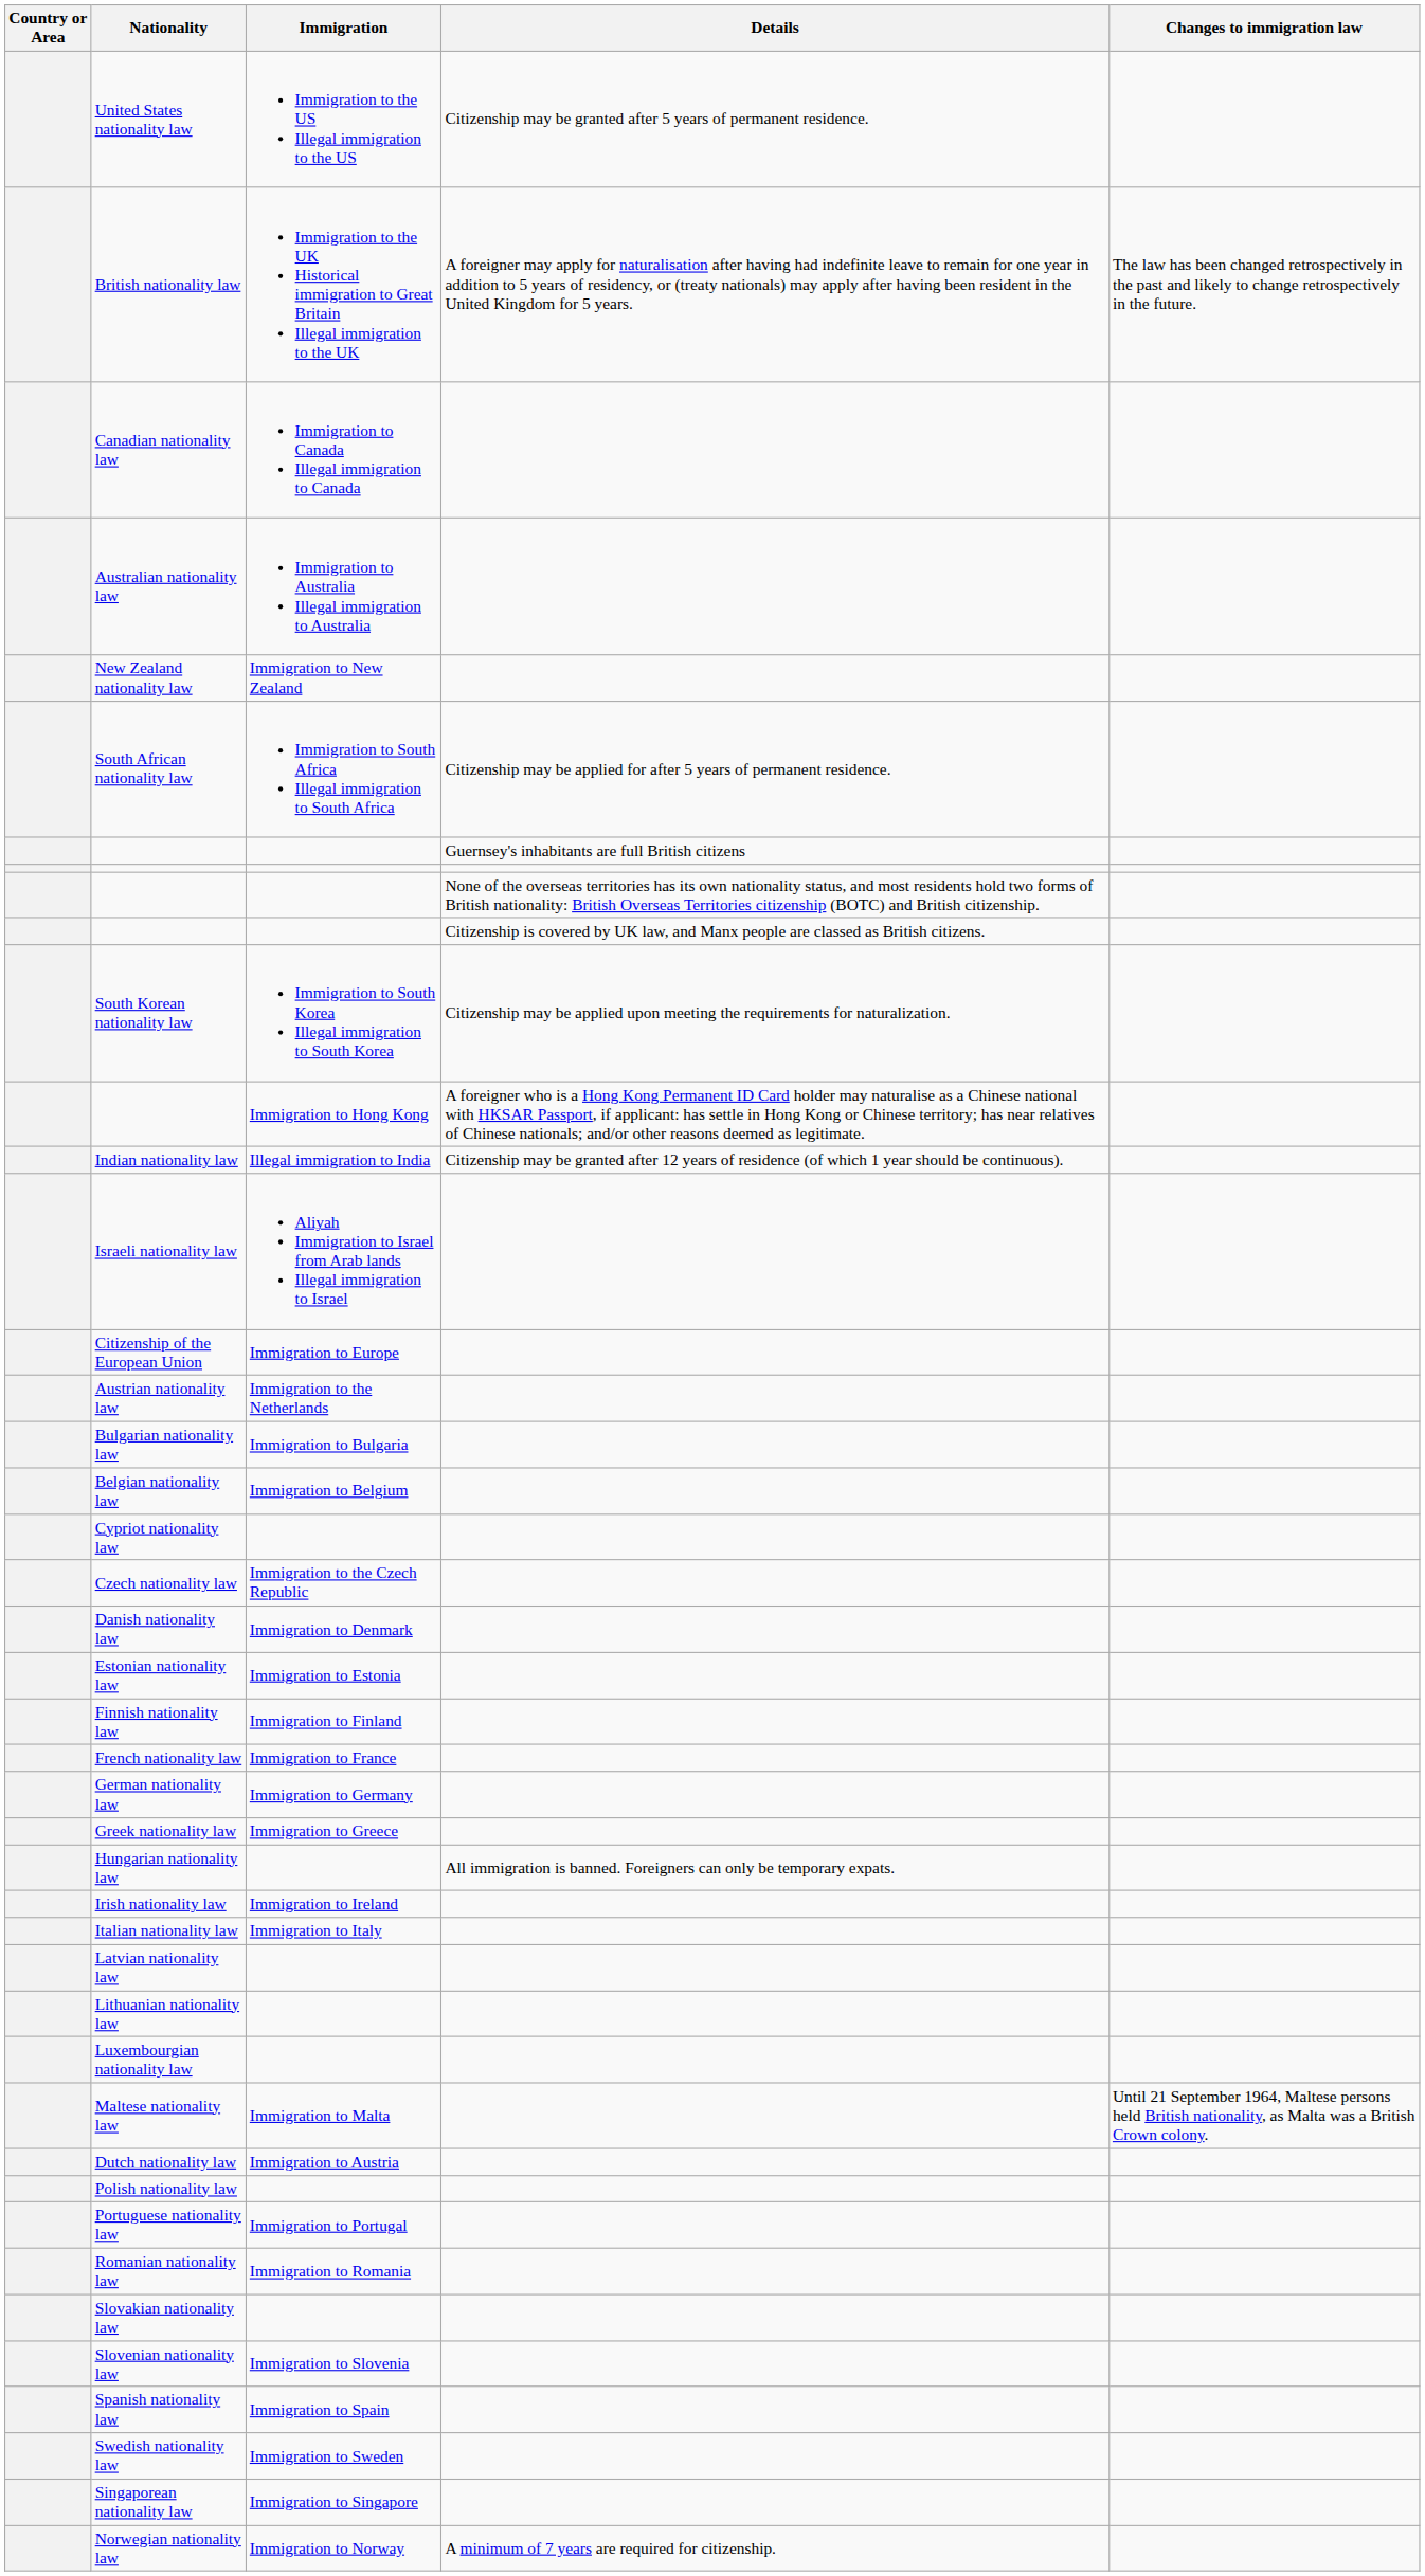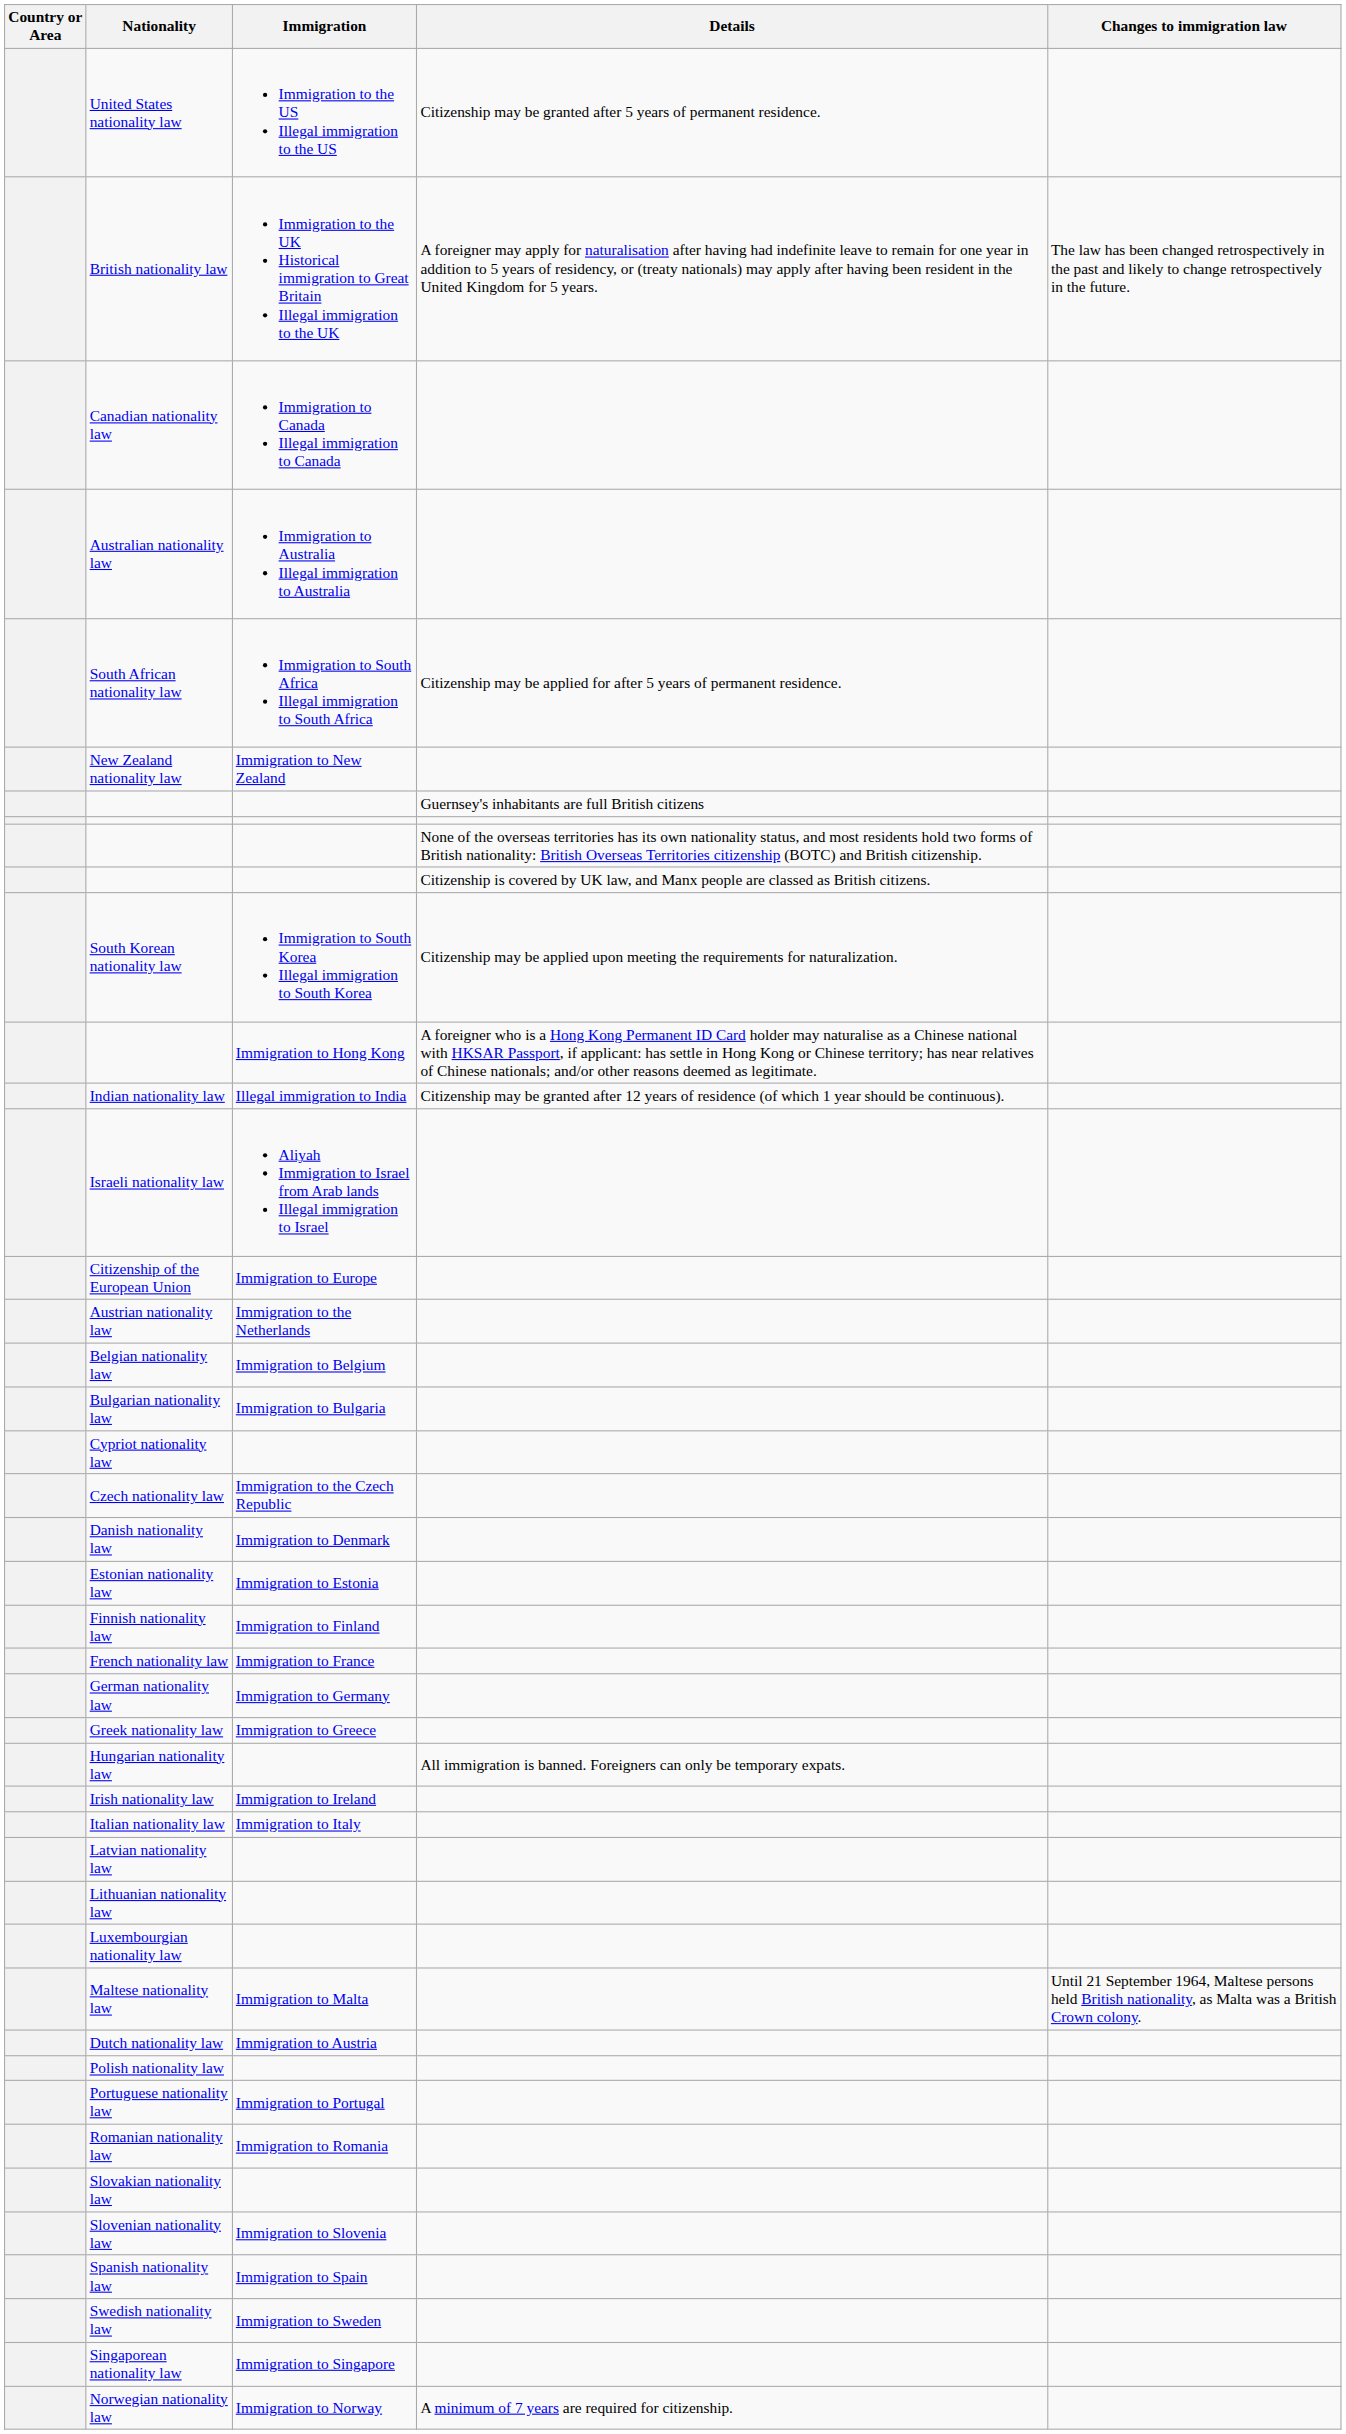rows swapped: New Zealand nationality law <-> South African nationality law
rows swapped: Belgian nationality law <-> Bulgarian nationality law
